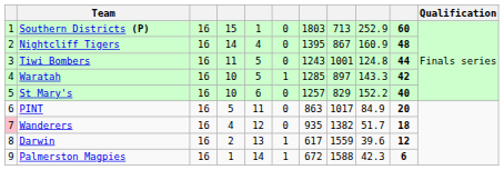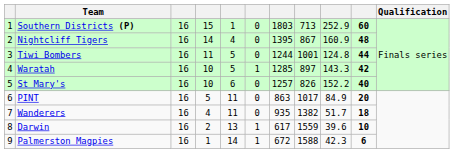Tiwi Bombers | column 7: 1243 -> 1244
St Mary's | column 8: 829 -> 826
Wanderers | column 1: pink background -> no background
Wanderers | column 5: 12 -> 11
Darwin | column 10: 12 -> 10
